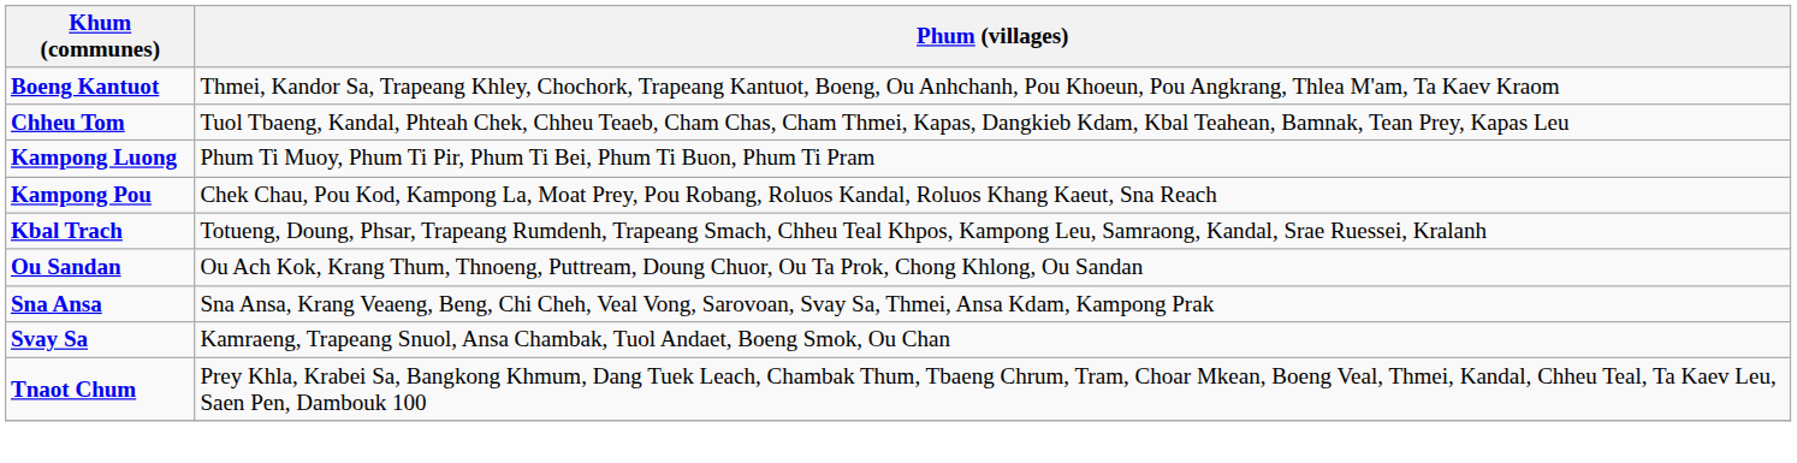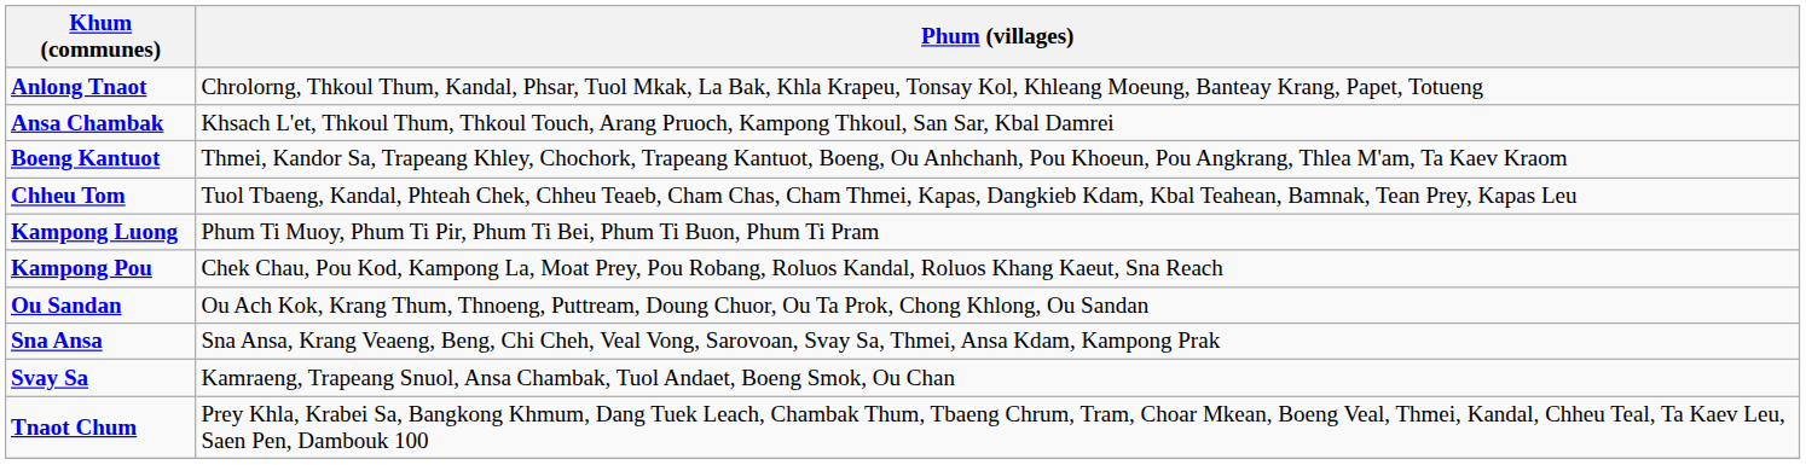+ row: Anlong Tnaot | Chrolorng, Thkoul Thum, Kandal, Phsar, Tuol Mkak, La Bak, Khla Krapeu, Tonsay Kol, Khleang Moeung, Banteay Krang, Papet, Totueng
+ row: Ansa Chambak | Khsach L'et, Thkoul Thum, Thkoul Touch, Arang Pruoch, Kampong Thkoul, San Sar, Kbal Damrei
- row: Kbal Trach | Totueng, Doung, Phsar, Trapeang Rumdenh, Trapeang Smach, Chheu Teal Khpos, Kampong Leu, Samraong, Kandal, Srae Ruessei, Kralanh
